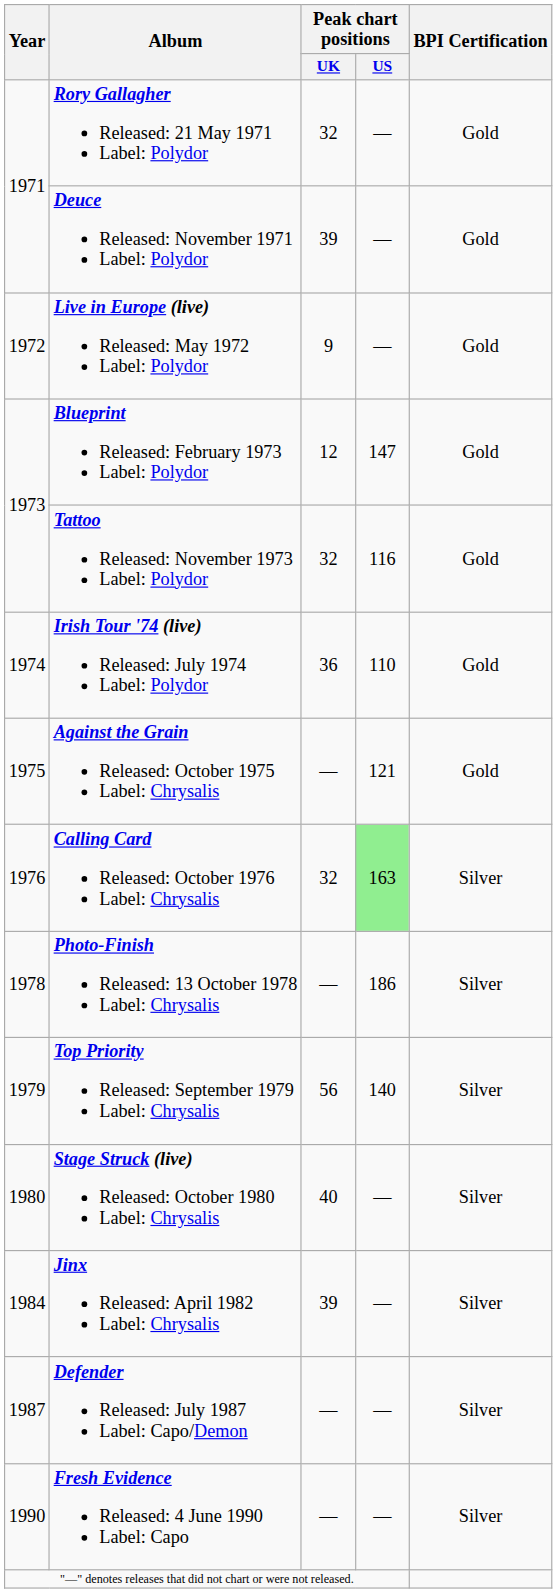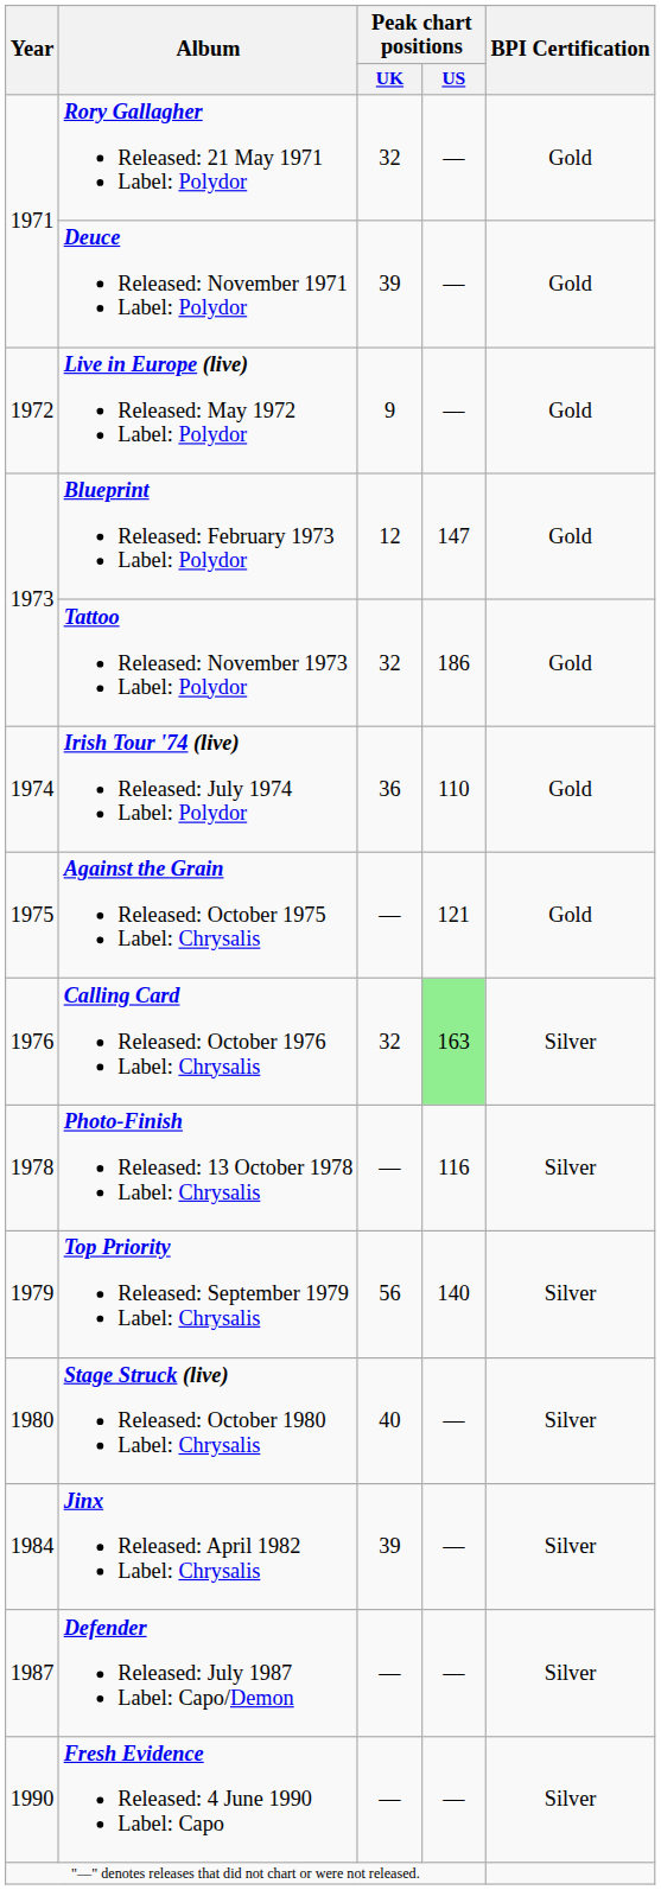Tattoo Released: November 1973 Label: Polydor | Peak chart positions / US: 116 -> 186
Photo-Finish Released: 13 October 1978 Label: Chrysalis | Peak chart positions / US: 186 -> 116
